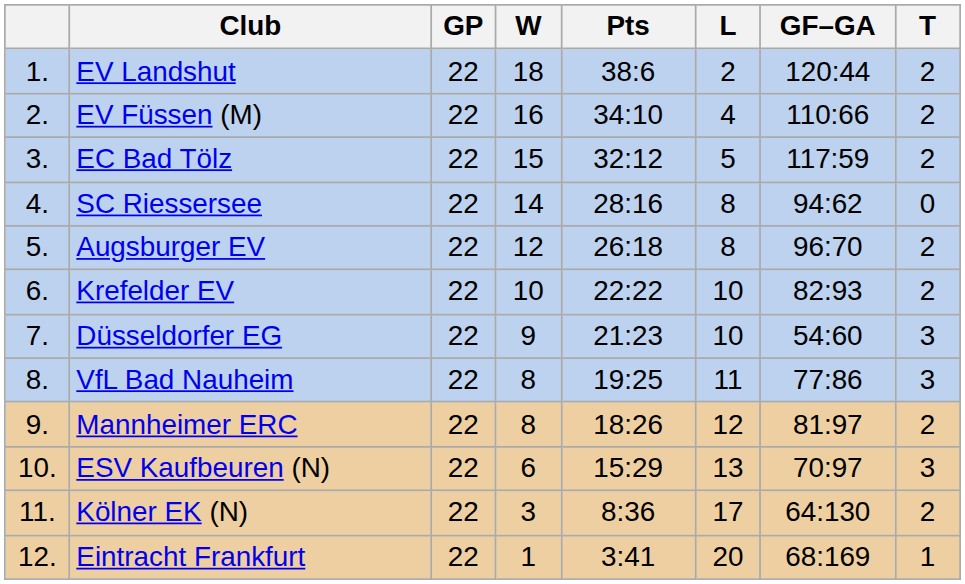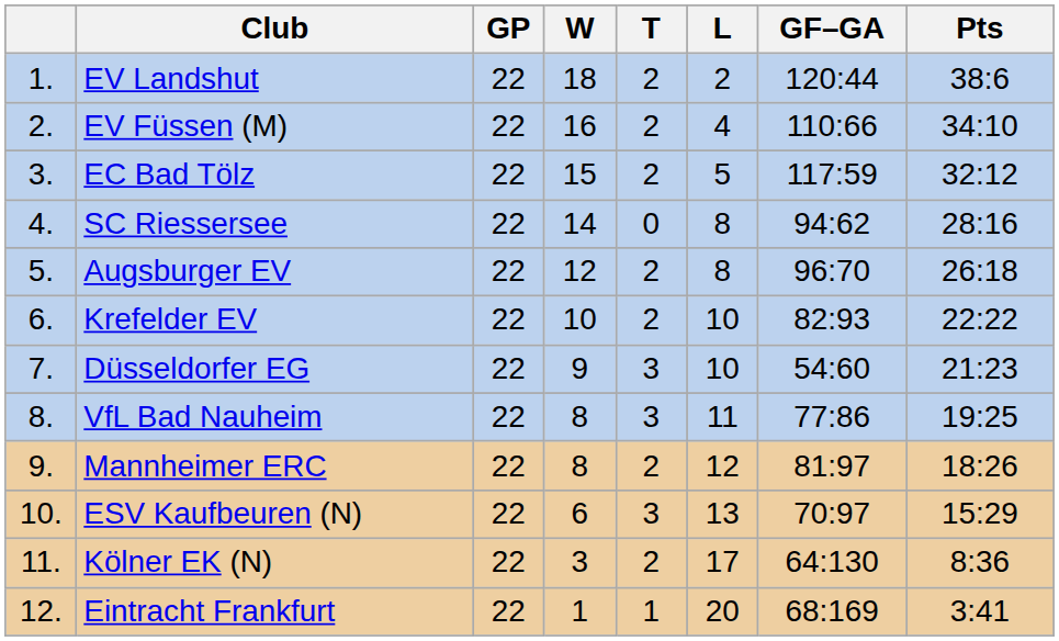columns swapped: T <-> Pts
